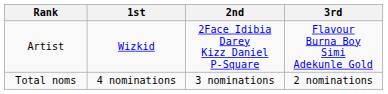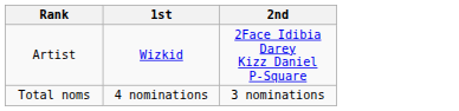- column: 3rd | Flavour Burna Boy Simi Adekunle Gold | 2 nominations
